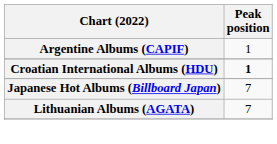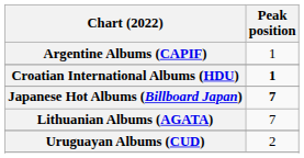Japanese Hot Albums (Billboard Japan) | Peak position: normal -> bold
+ row: Uruguayan Albums (CUD) | 2
